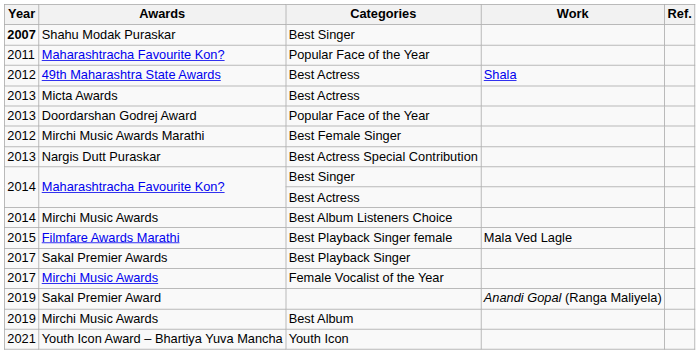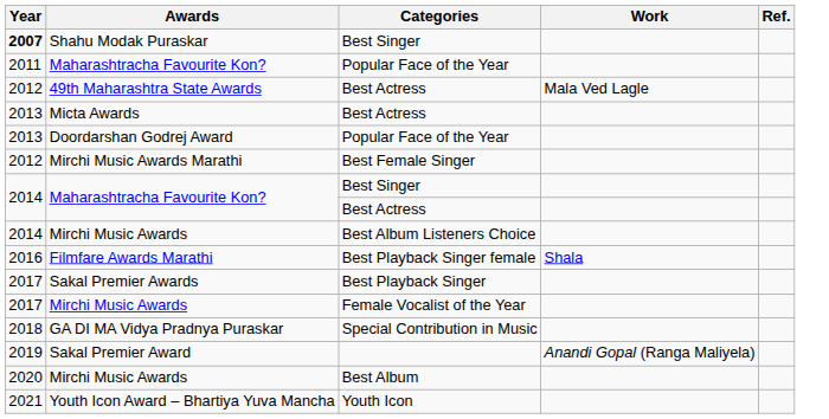49th Maharashtra State Awards | Work: Shala -> Mala Ved Lagle
- row: 2013 | Nargis Dutt Puraskar | Best Actress Special Contribution
Filmfare Awards Marathi | Year: 2015 -> 2016
Filmfare Awards Marathi | Work: Mala Ved Lagle -> Shala
+ row: 2018 | GA DI MA Vidya Pradnya Puraskar | Special Contribution in Music
Mirchi Music Awards / Best Album | Year: 2019 -> 2020
